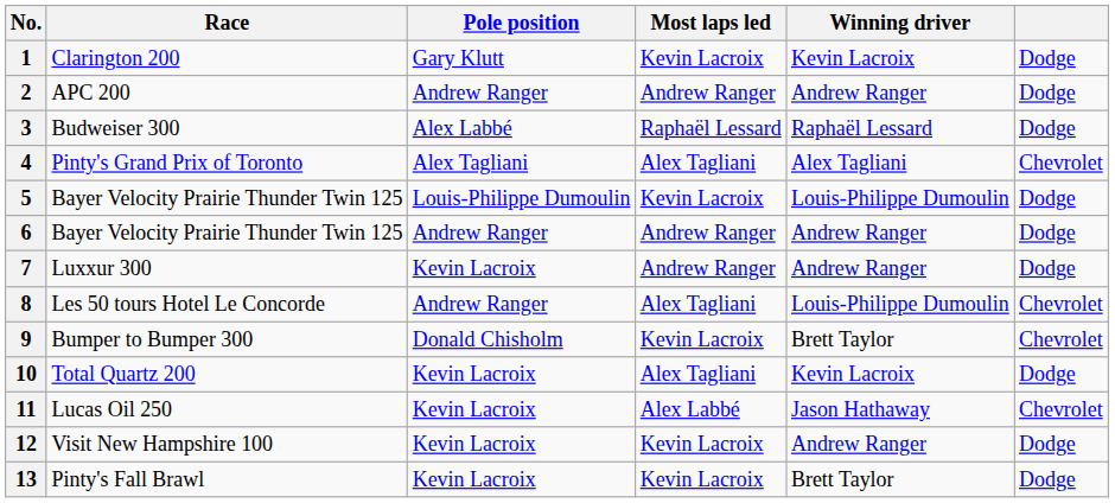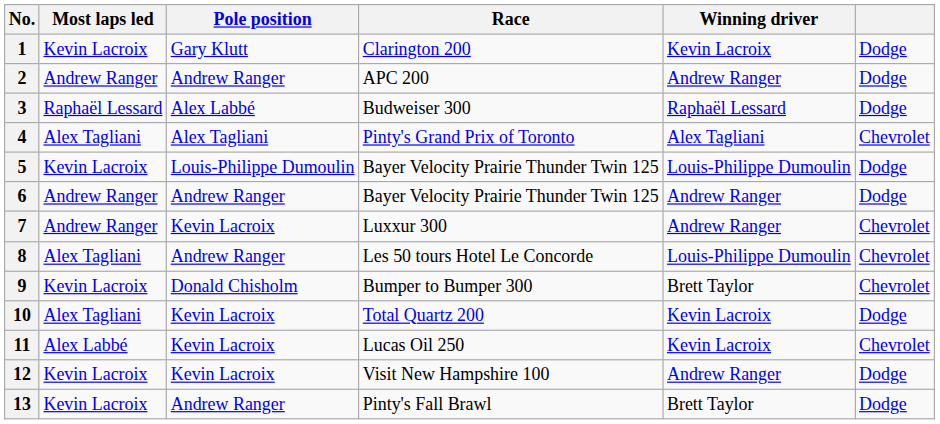columns swapped: Race <-> Most laps led
7 | column 6: Dodge -> Chevrolet
11 | Winning driver: Jason Hathaway -> Kevin Lacroix
13 | Pole position: Kevin Lacroix -> Andrew Ranger
